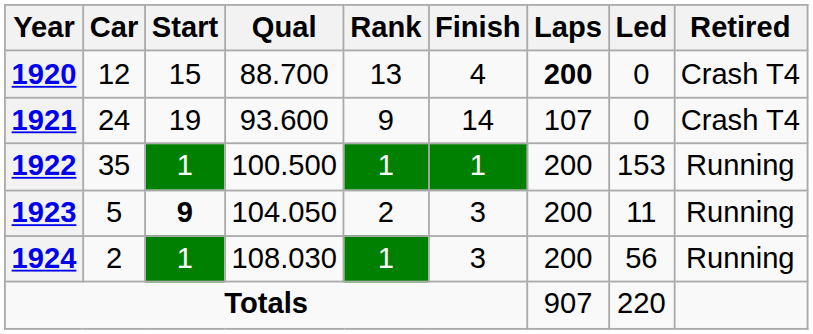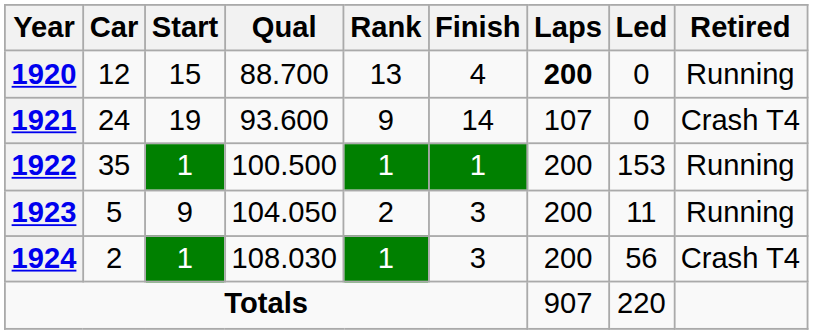1920 | Retired: Crash T4 -> Running
1923 | Start: bold -> normal
1924 | Retired: Running -> Crash T4
